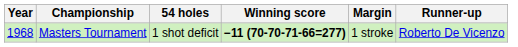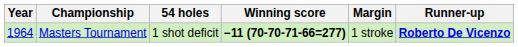Masters Tournament | Year: 1968 -> 1964
Masters Tournament | Runner-up: normal -> bold
